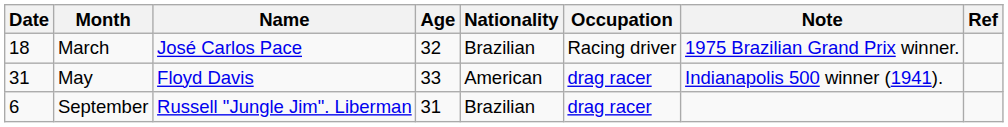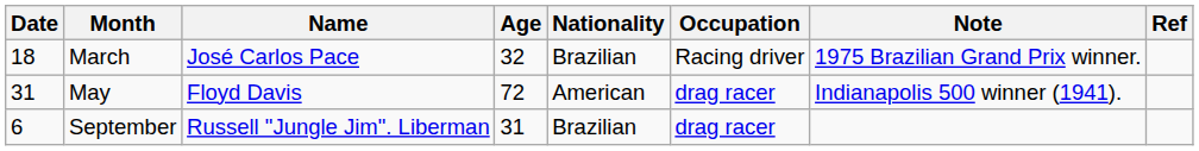May | Age: 33 -> 72
